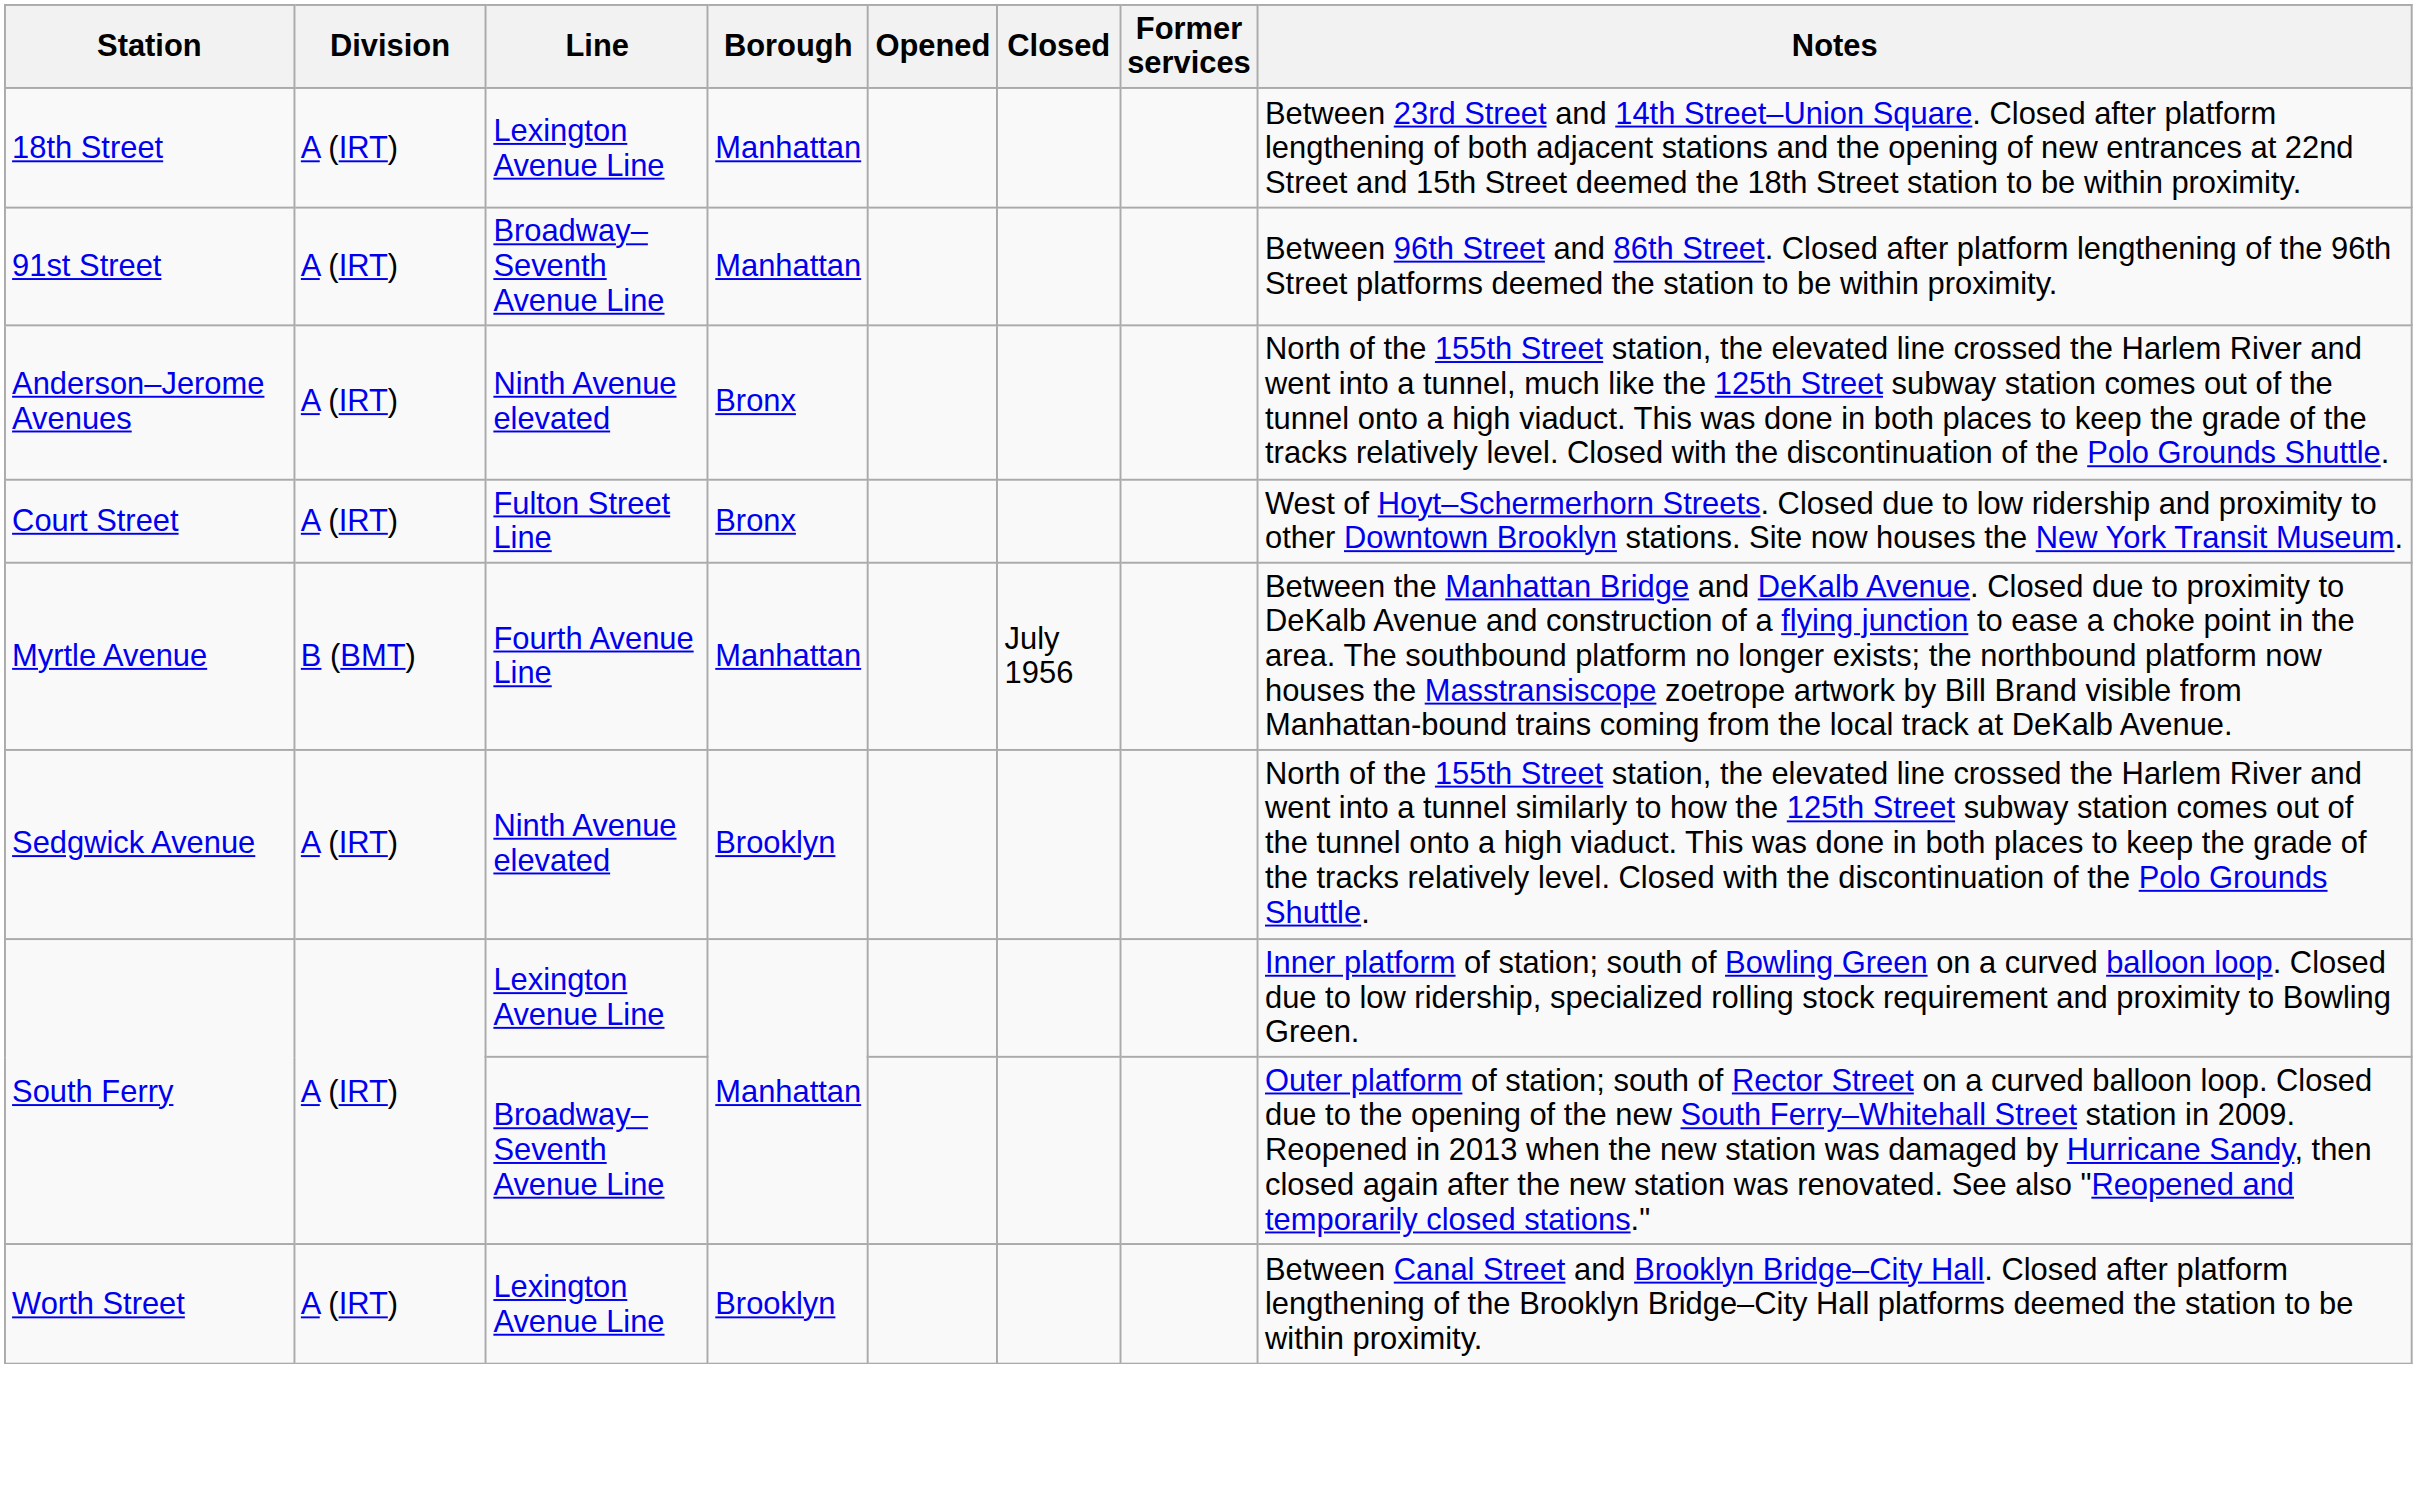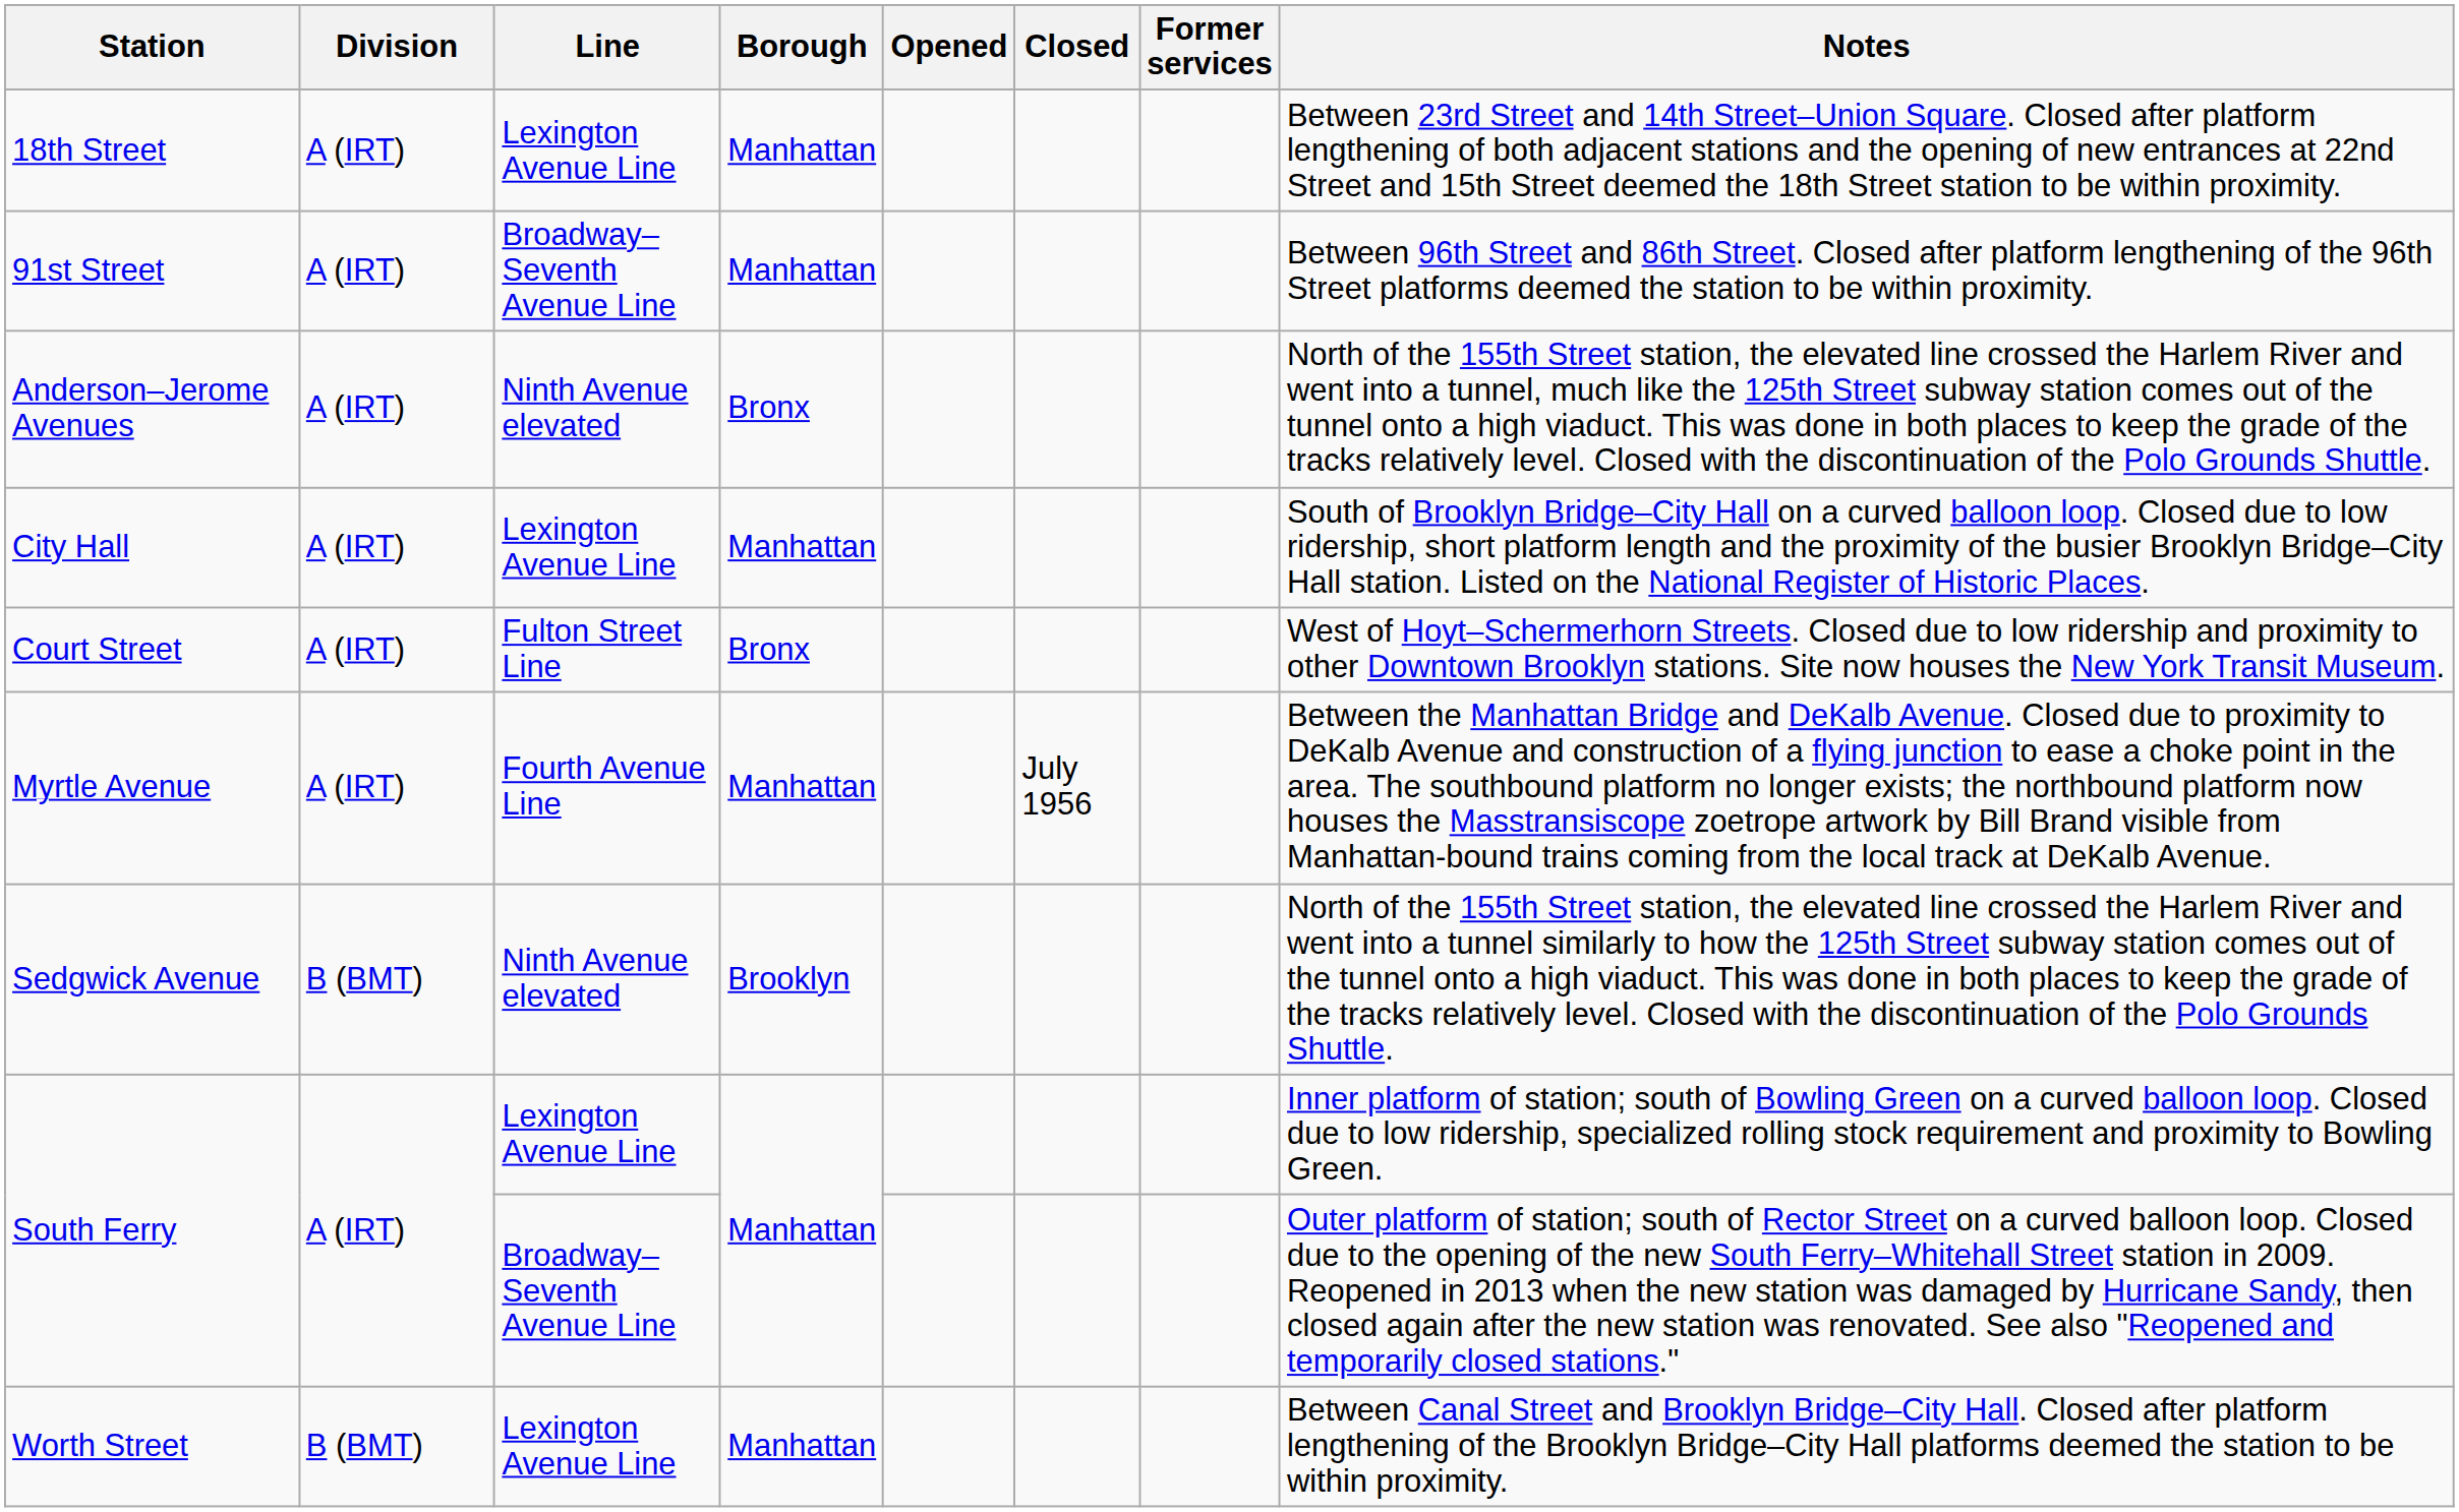+ row: City Hall | A (IRT) | Lexington Avenue Line | Manhattan | South of Brooklyn Bridge–City Hall on a curved balloon loop. Closed due to low ridership, short platform length and the proximity of the busier Brooklyn Bridge–City Hall station. Listed on the National Register of Historic Places.
Myrtle Avenue | Division: B (BMT) -> A (IRT)
Sedgwick Avenue | Division: A (IRT) -> B (BMT)
Worth Street | Division: A (IRT) -> B (BMT)
Worth Street | Borough: Brooklyn -> Manhattan
